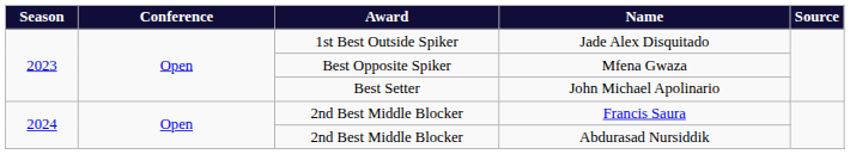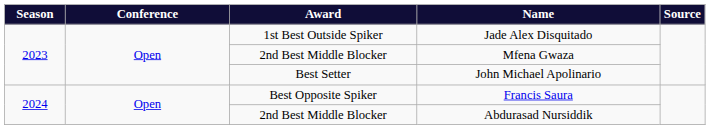Mfena Gwaza | Award: Best Opposite Spiker -> 2nd Best Middle Blocker
Francis Saura | Award: 2nd Best Middle Blocker -> Best Opposite Spiker
